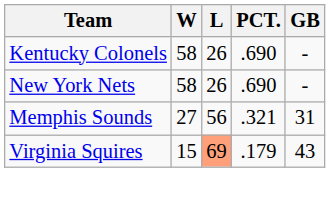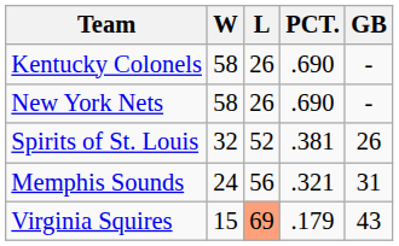+ row: Spirits of St. Louis | 32 | 52 | .381 | 26
Memphis Sounds | W: 27 -> 24
